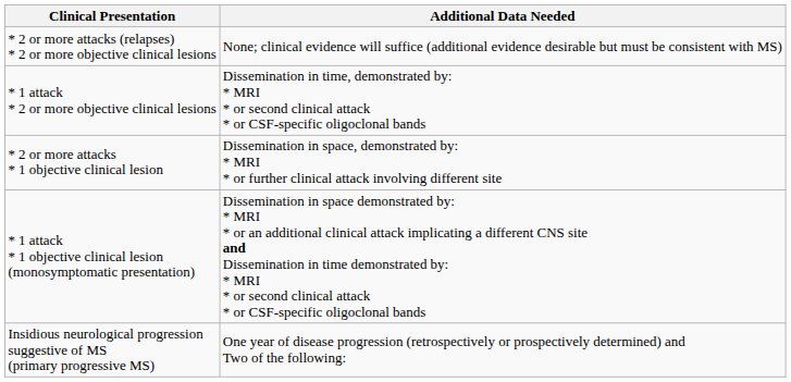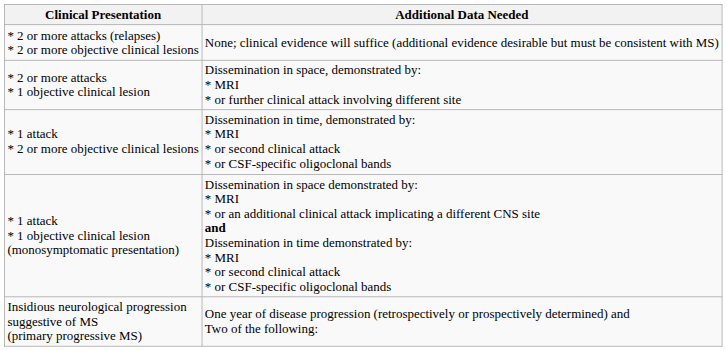rows swapped: * 2 or more attacks * 1 objective clinical lesion <-> * 1 attack * 2 or more objective clinical lesions
